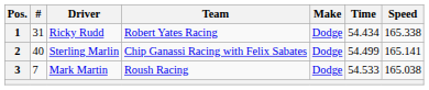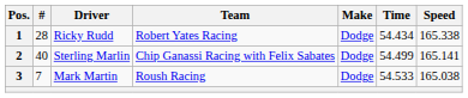1 | #: 31 -> 28
